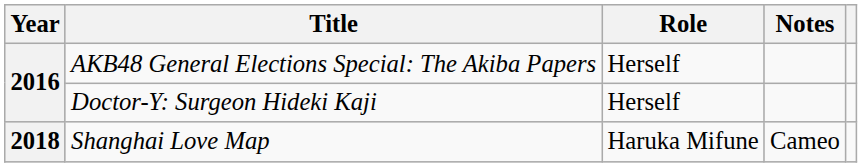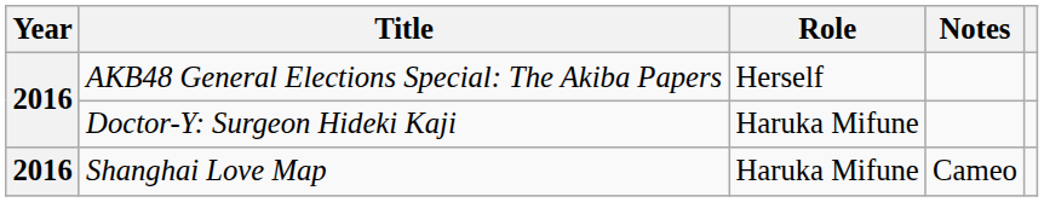Doctor-Y: Surgeon Hideki Kaji | Role: Herself -> Haruka Mifune
Shanghai Love Map | Year: 2018 -> 2016
